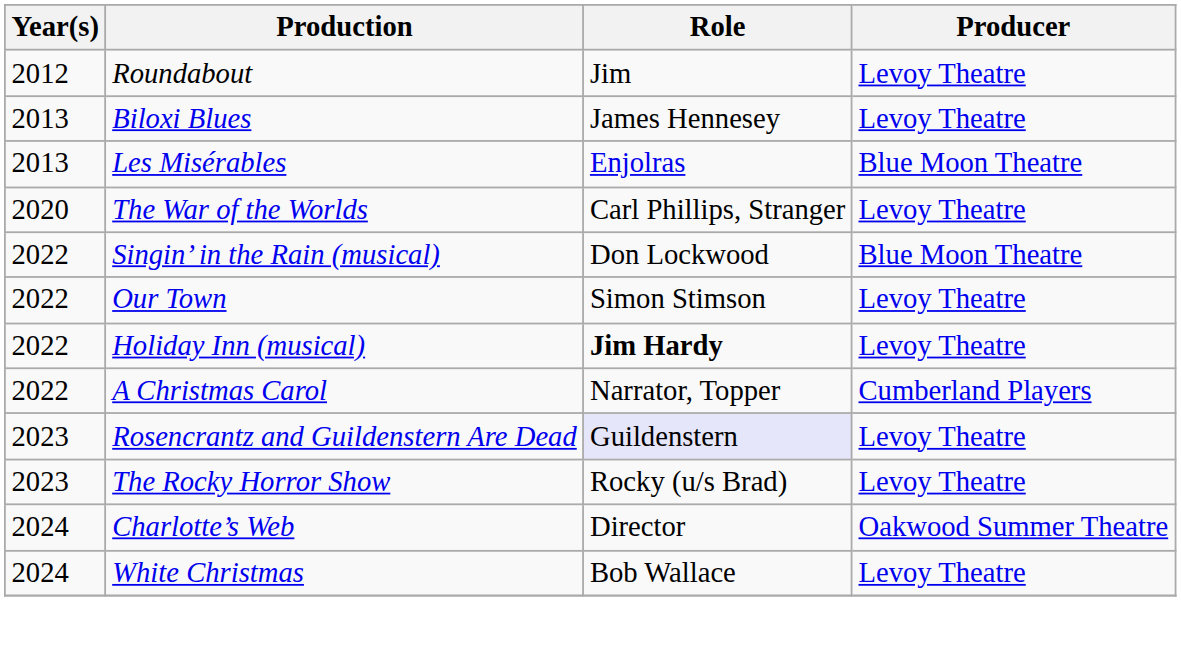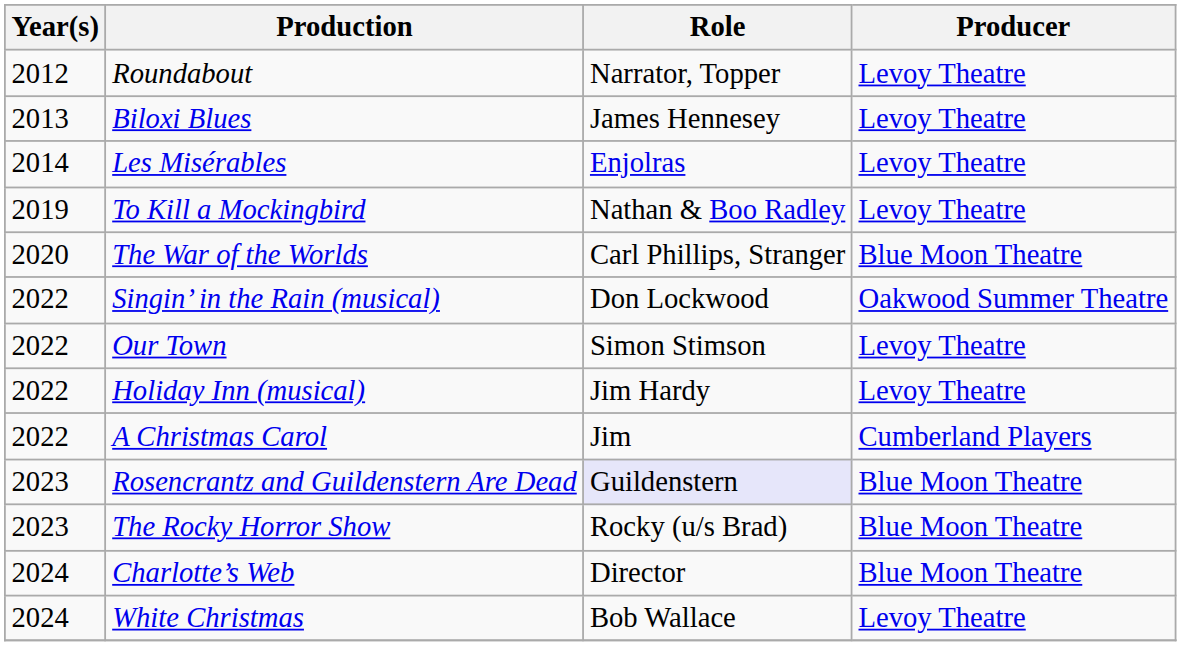Roundabout | Role: Jim -> Narrator, Topper
Les Misérables | Year(s): 2013 -> 2014
Les Misérables | Producer: Blue Moon Theatre -> Levoy Theatre
+ row: 2019 | To Kill a Mockingbird | Nathan & Boo Radley | Levoy Theatre
The War of the Worlds | Producer: Levoy Theatre -> Blue Moon Theatre
Singin’ in the Rain (musical) | Producer: Blue Moon Theatre -> Oakwood Summer Theatre
Holiday Inn (musical) | Role: bold -> normal
A Christmas Carol | Role: Narrator, Topper -> Jim
Rosencrantz and Guildenstern Are Dead | Producer: Levoy Theatre -> Blue Moon Theatre
The Rocky Horror Show | Producer: Levoy Theatre -> Blue Moon Theatre
Charlotte’s Web | Producer: Oakwood Summer Theatre -> Blue Moon Theatre
